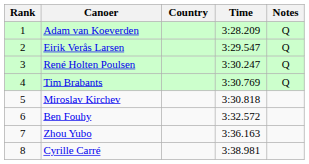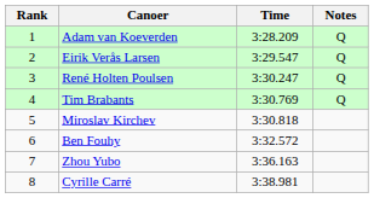- column: Country
